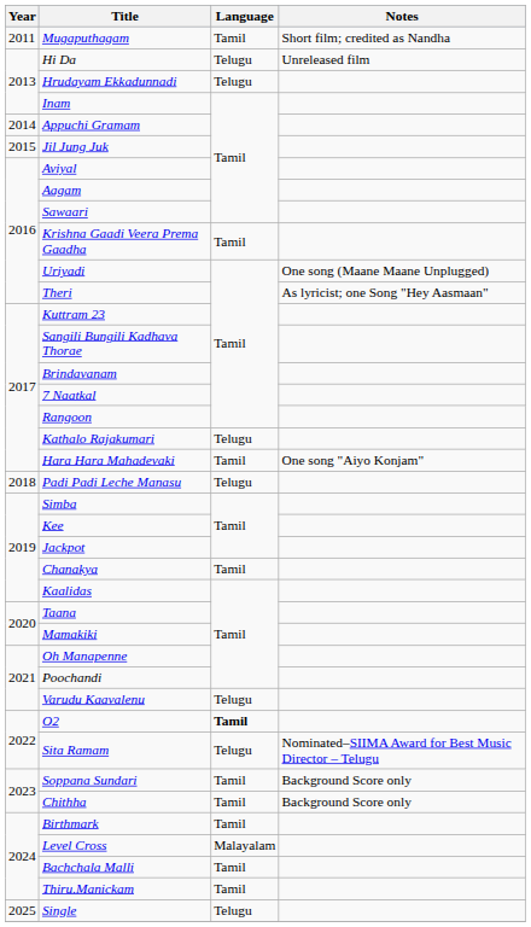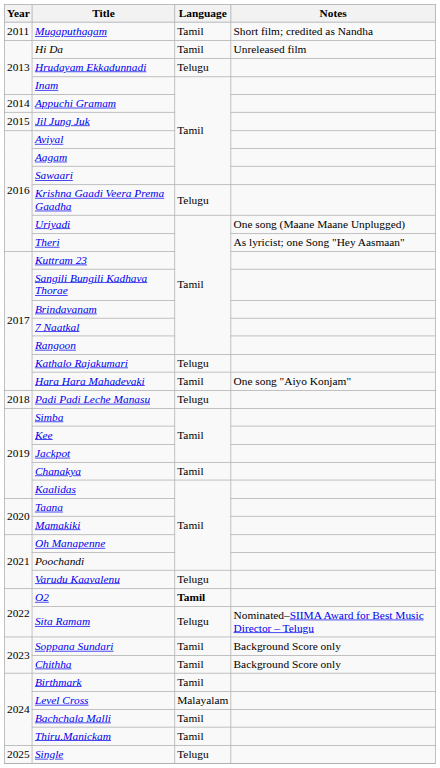Hi Da | Language: Telugu -> Tamil
Krishna Gaadi Veera Prema Gaadha | Language: Tamil -> Telugu
